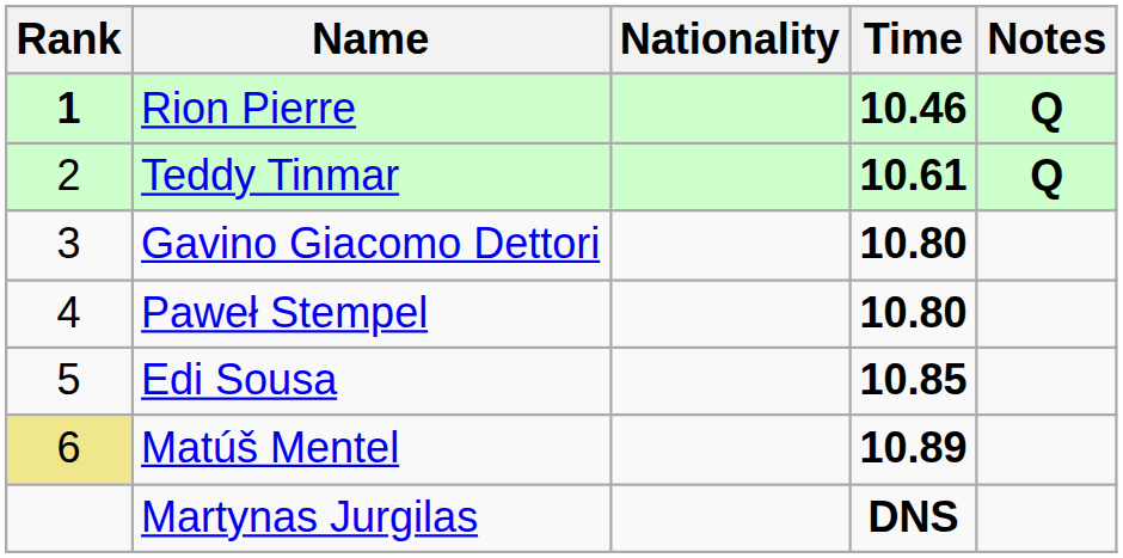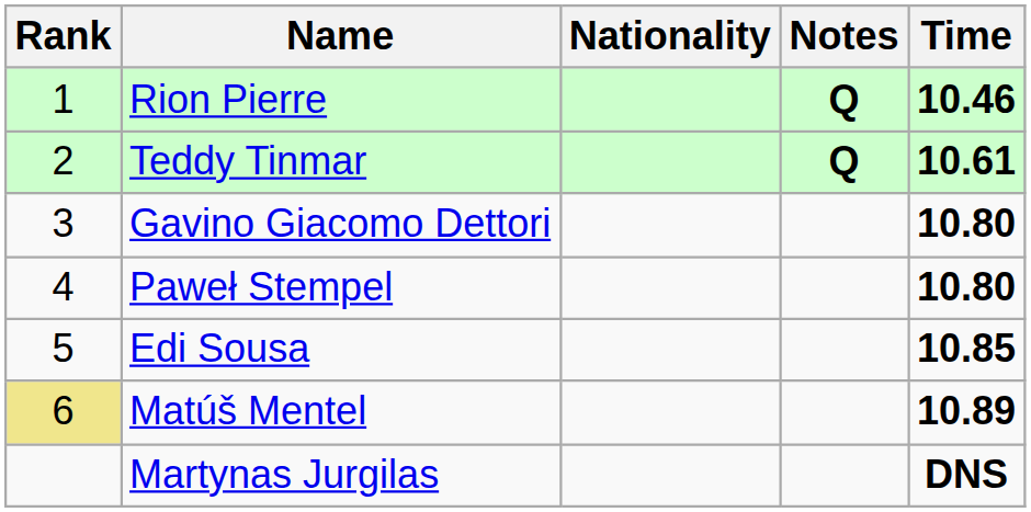columns swapped: Time <-> Notes
Rion Pierre | Rank: bold -> normal
